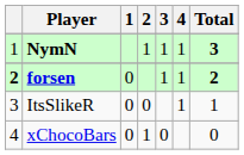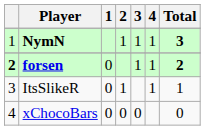ItsSlikeR | 2: 0 -> 1
xChocoBars | 2: 1 -> 0
